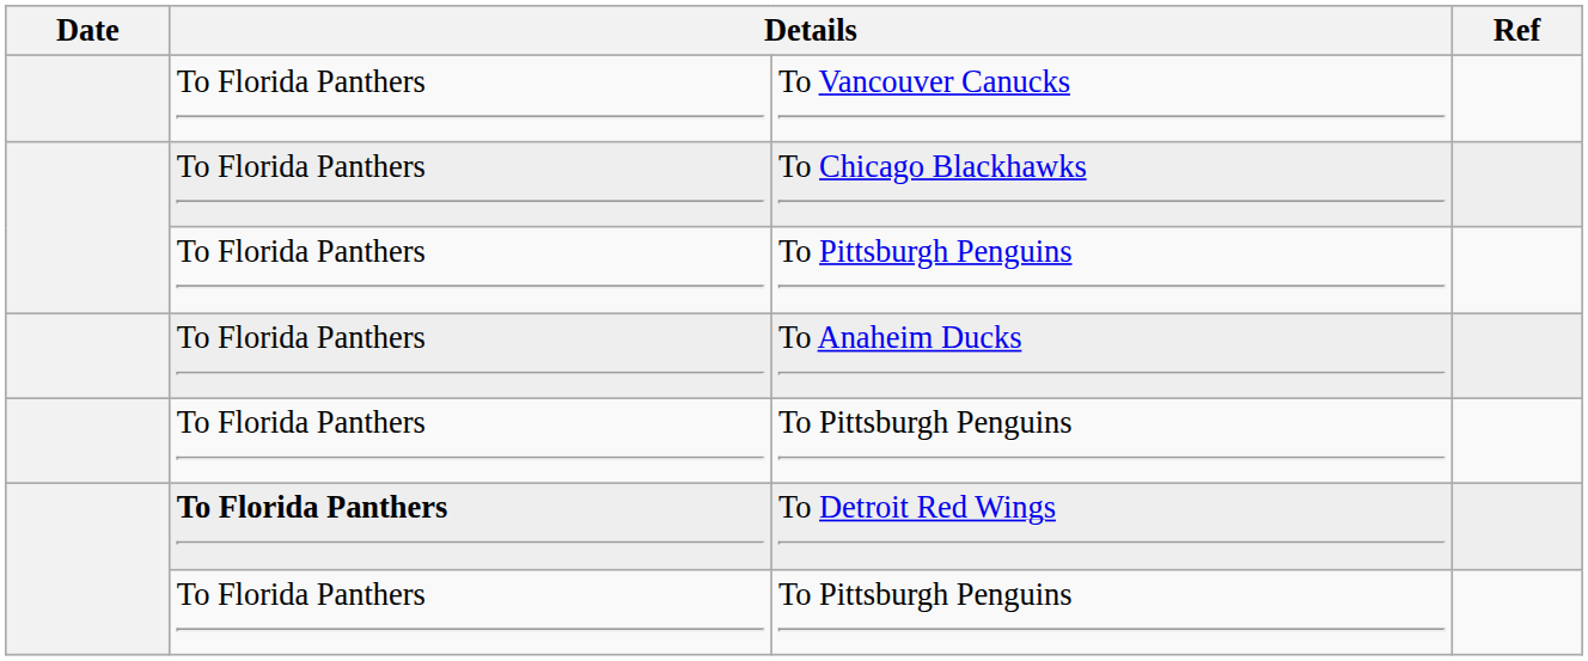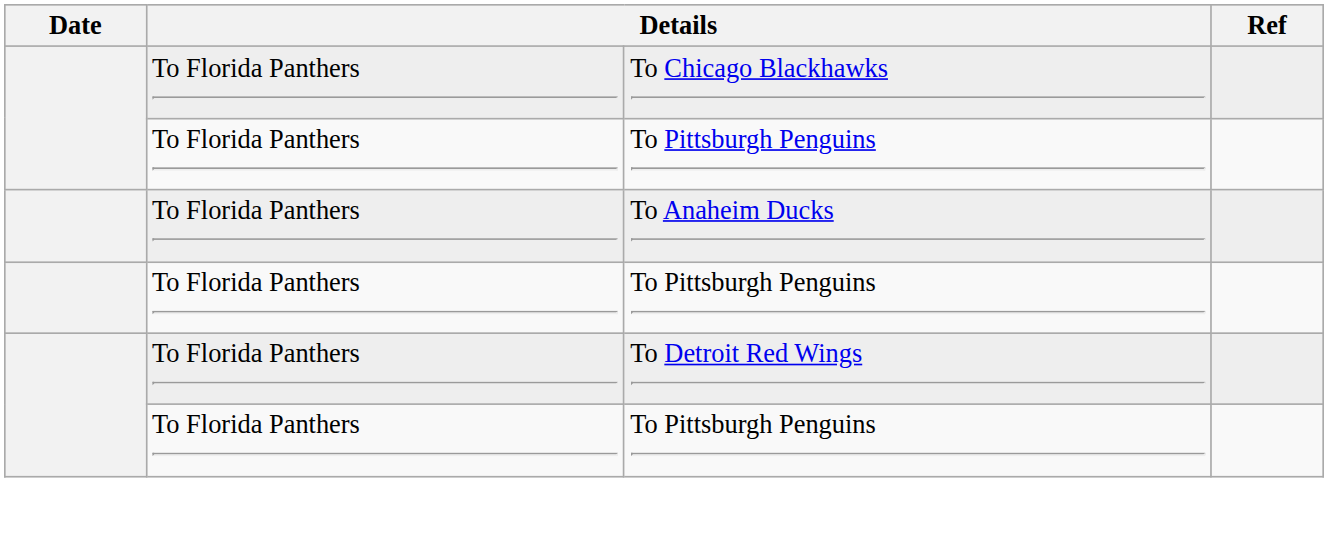- row: To Florida Panthers | To Vancouver Canucks
To Detroit Red Wings | column 2: bold -> normal
